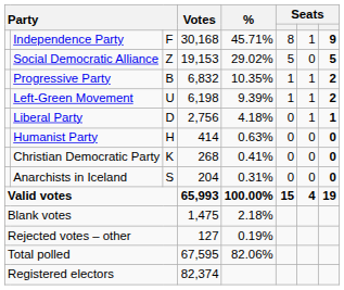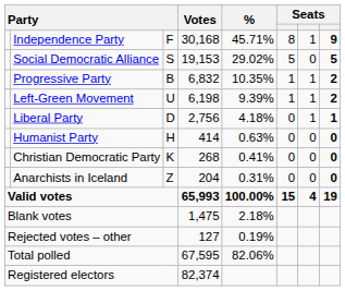Social Democratic Alliance | column 3: Z -> S
Anarchists in Iceland | column 3: S -> Z
